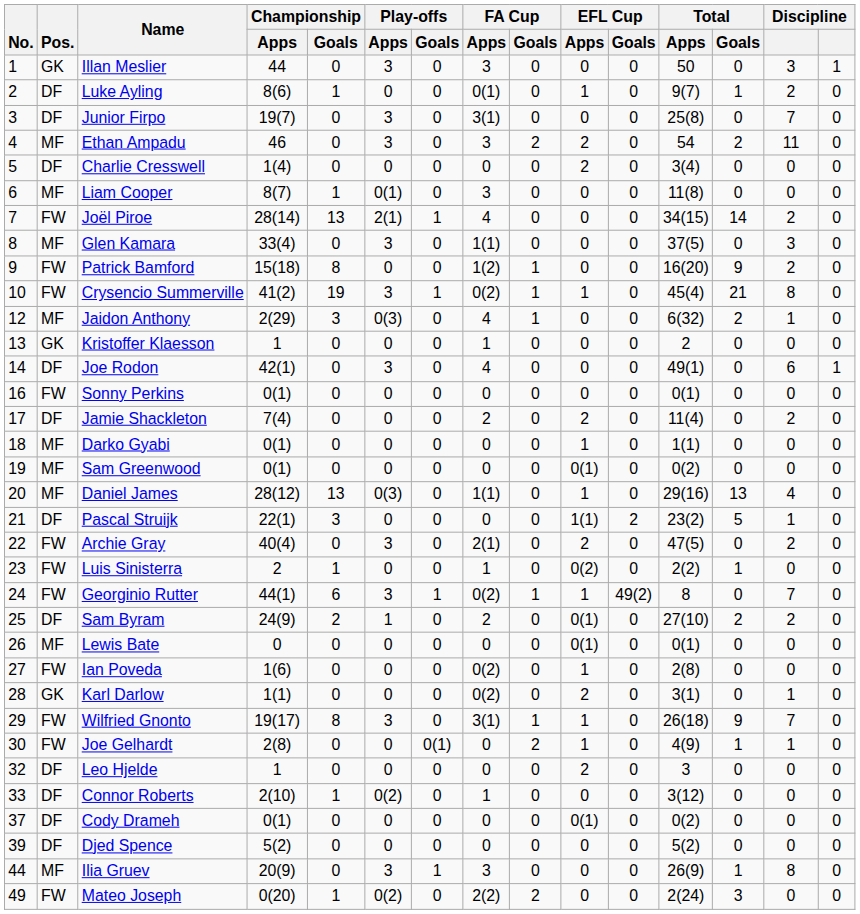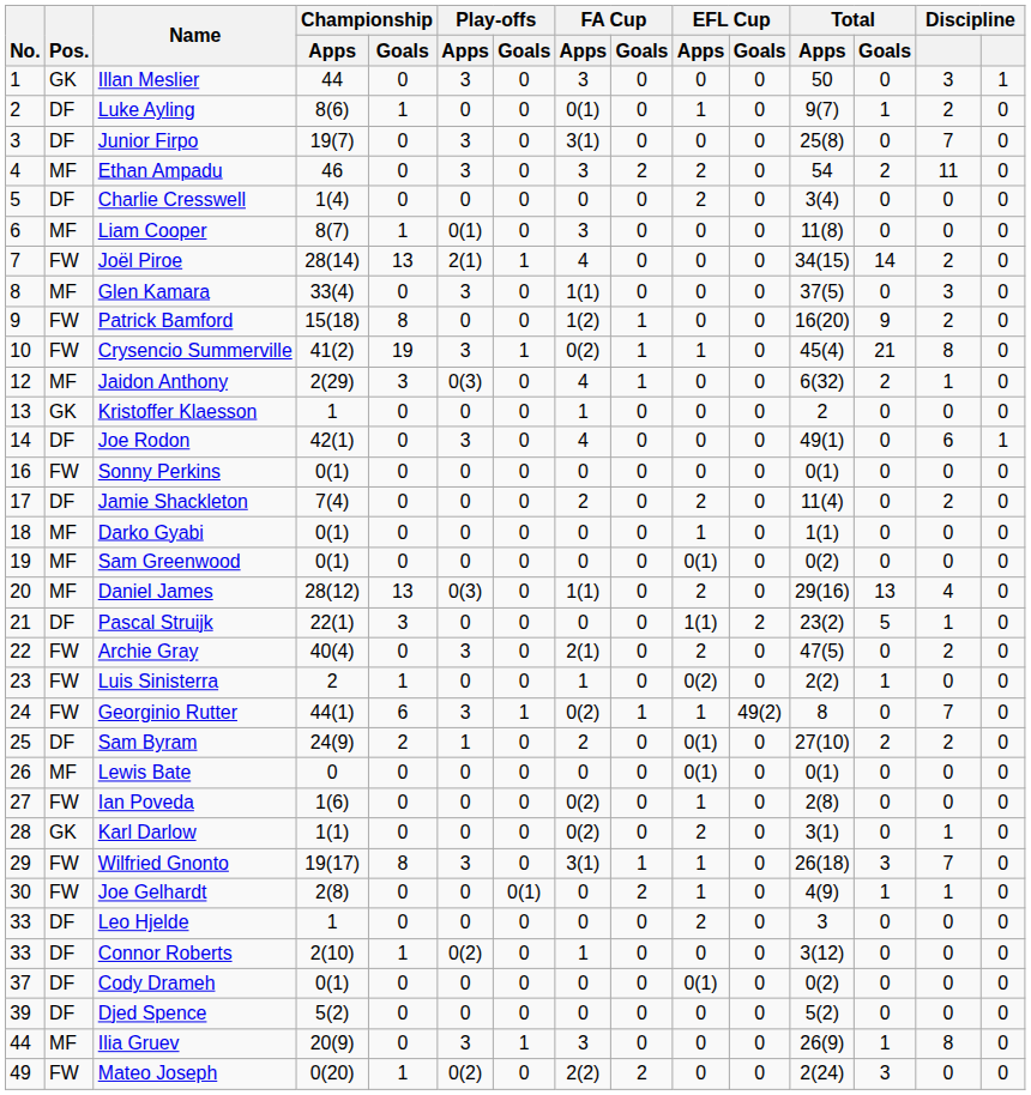Daniel James | EFL Cup / Apps: 1 -> 2
Wilfried Gnonto | Total / Goals: 9 -> 3
Leo Hjelde | No.: 32 -> 33
